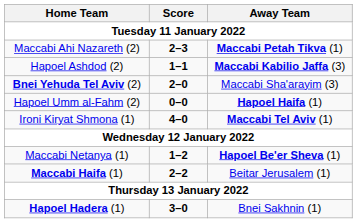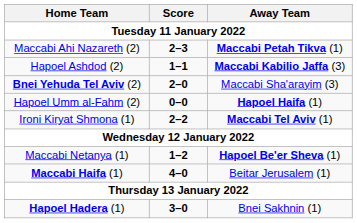Ironi Kiryat Shmona (1) | Score: 4–0 -> 2–2
Maccabi Haifa (1) | Score: 2–2 -> 4–0
